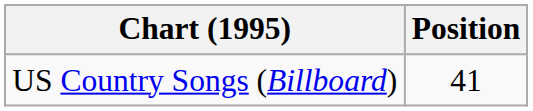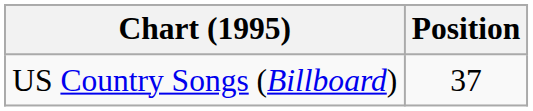US Country Songs (Billboard) | Position: 41 -> 37
